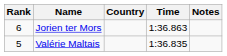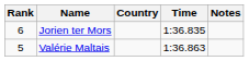Jorien ter Mors | Time: 1:36.863 -> 1:36.835
Valérie Maltais | Time: 1:36.835 -> 1:36.863
